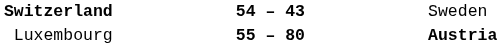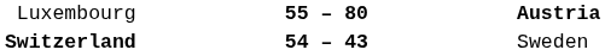rows swapped: Luxembourg <-> Switzerland
